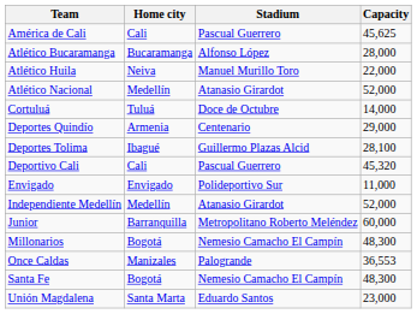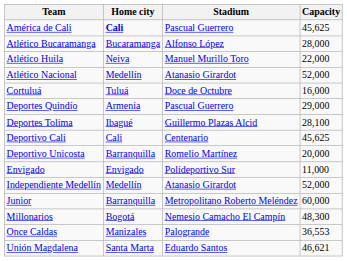América de Cali | Home city: normal -> bold
Cortuluá | Capacity: 14,000 -> 16,000
Deportes Quindío | Stadium: Centenario -> Pascual Guerrero
Deportivo Cali | Stadium: Pascual Guerrero -> Centenario
Deportivo Cali | Capacity: 45,320 -> 45,625
+ row: Deportivo Unicosta | Barranquilla | Romelio Martínez | 20,000
- row: Santa Fe | Bogotá | Nemesio Camacho El Campín | 48,300
Unión Magdalena | Capacity: 23,000 -> 46,621
